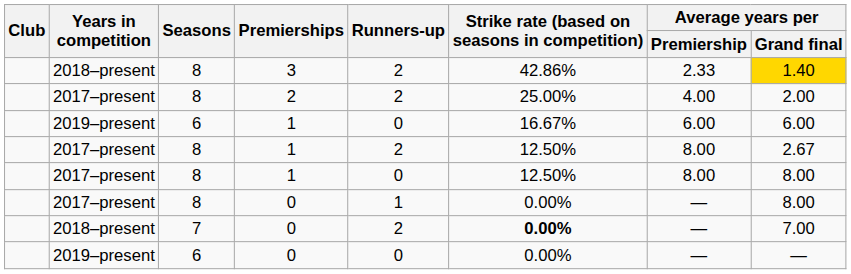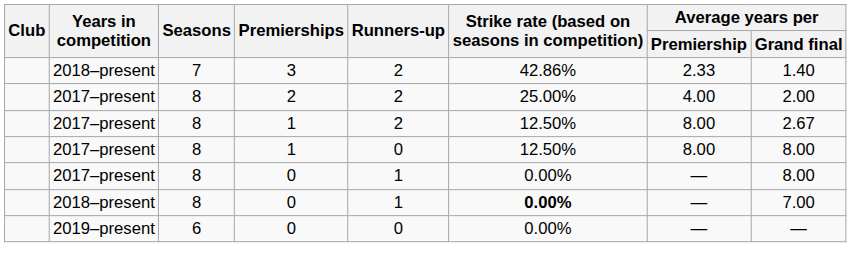3 | Seasons: 8 -> 7
3 | Average years per / Grand final: gold background -> no background
- row: 2019–present | 6 | 1 | 0 | 16.67% | 6.00 | 6.00
2018–present / 0 | Seasons: 7 -> 8
2018–present / 0 | Runners-up: 2 -> 1
